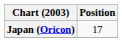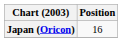Japan (Oricon) | Position: 17 -> 16
